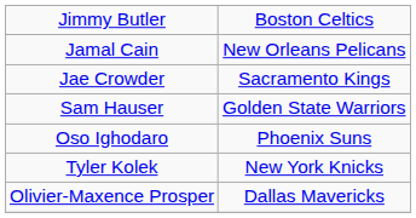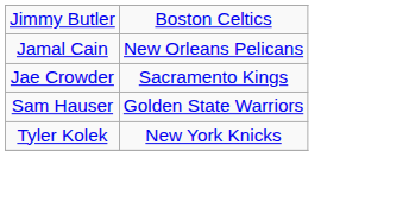- row: Oso Ighodaro | Phoenix Suns
- row: Olivier-Maxence Prosper | Dallas Mavericks
